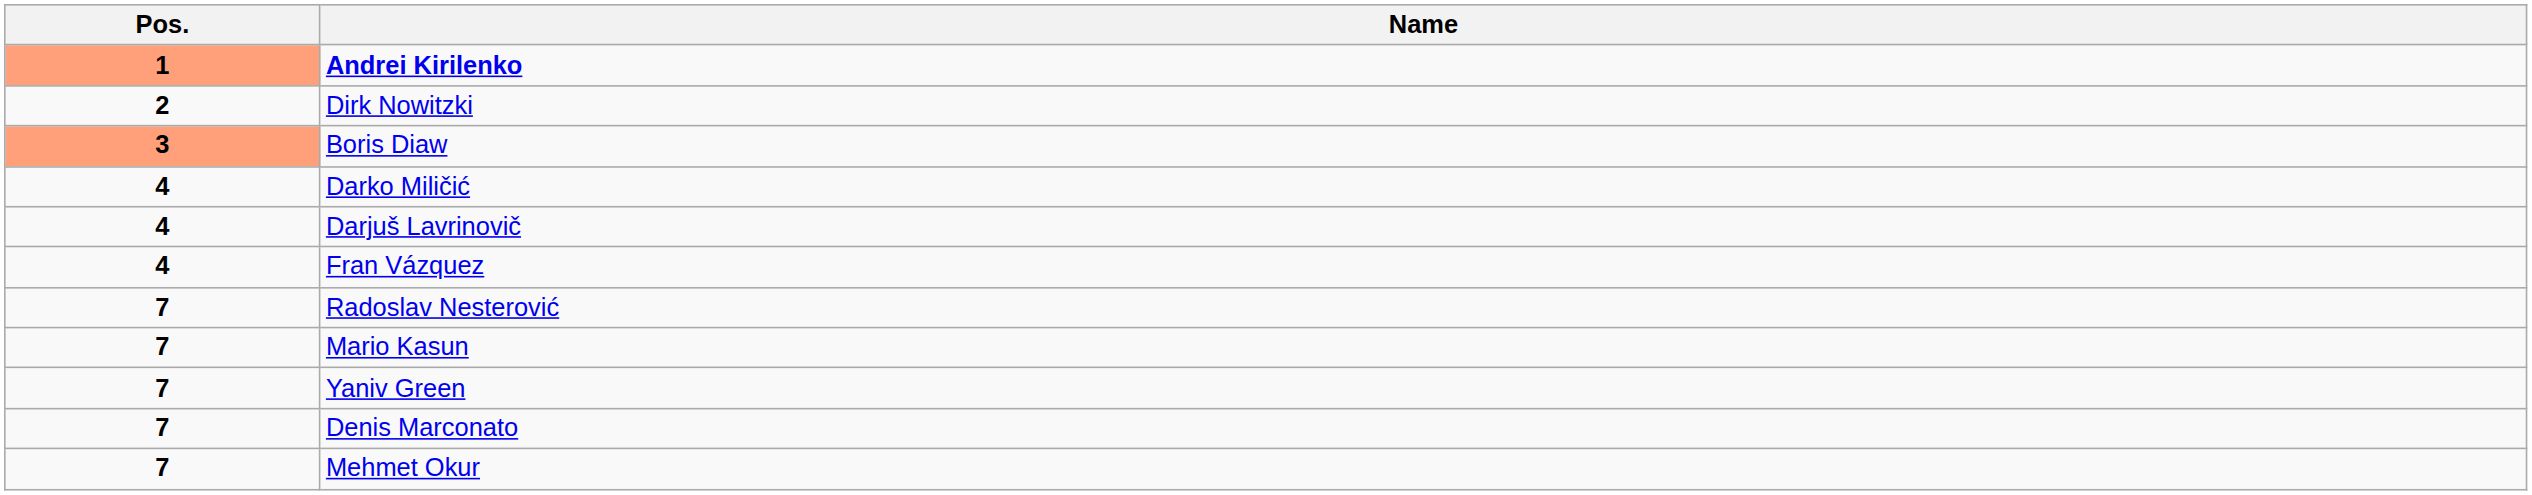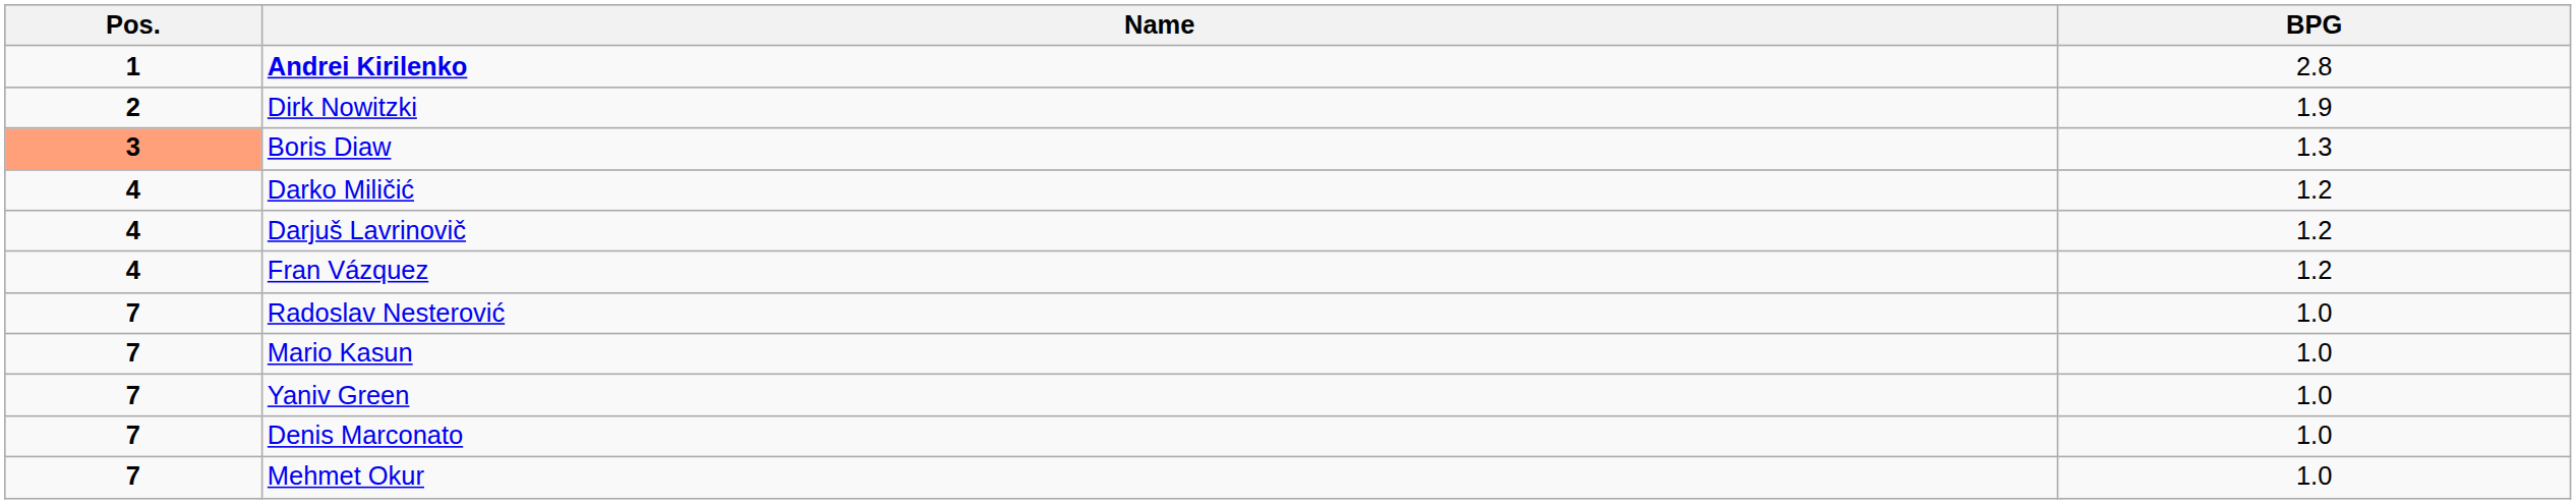+ column: BPG | 2.8 | 1.9 | 1.3 | 1.2 | 1.2 | 1.2 | 1.0 | 1.0 | 1.0 | 1.0 | 1.0
Andrei Kirilenko | Pos.: lightsalmon background -> no background
